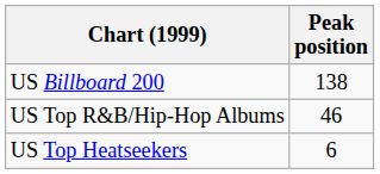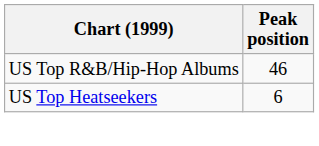- row: US Billboard 200 | 138
